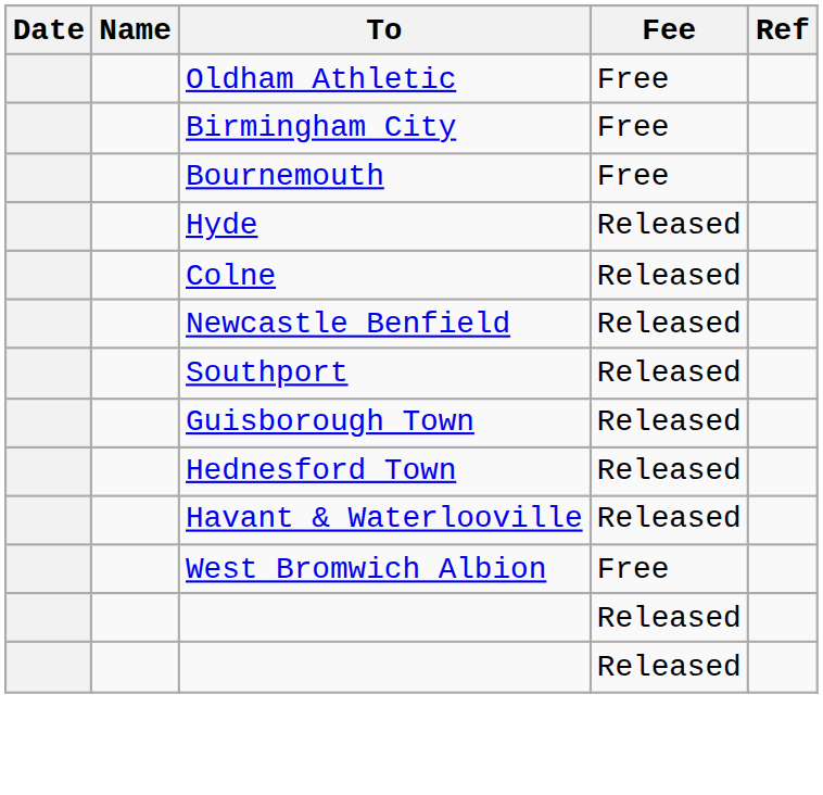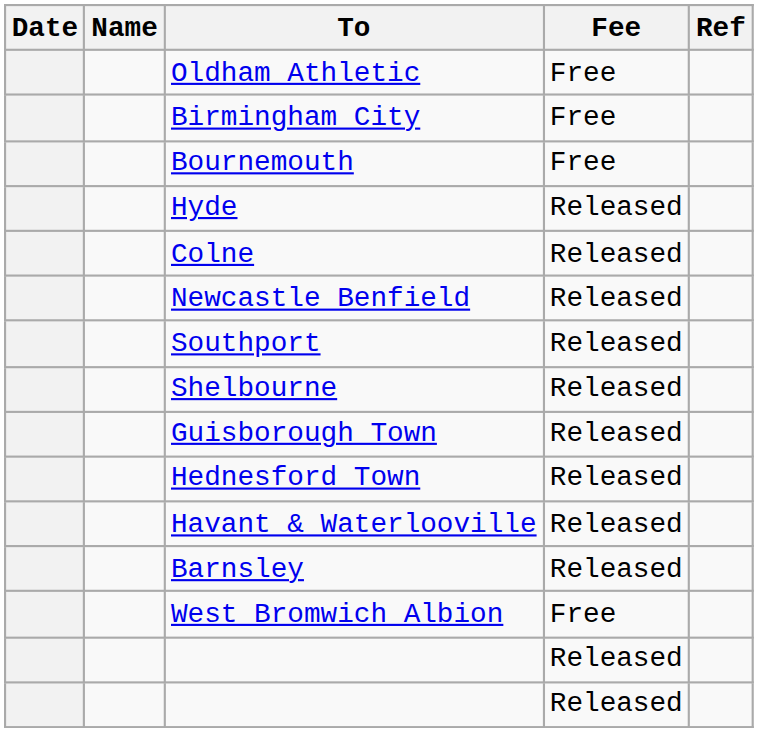+ row: Shelbourne | Released
+ row: Barnsley | Released
